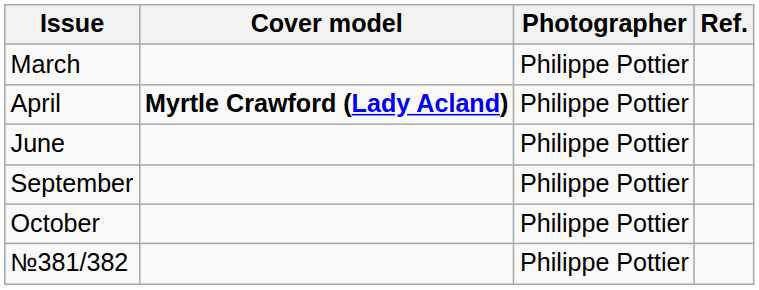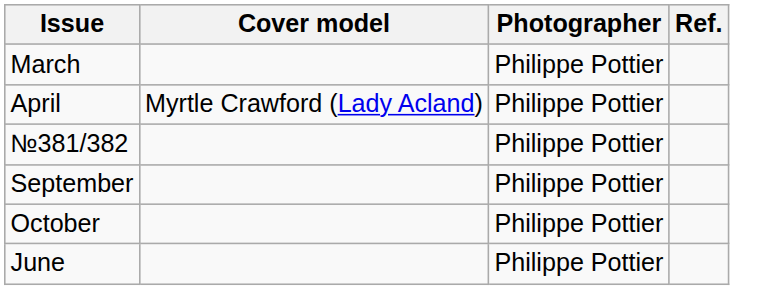April | Cover model: bold -> normal
rows swapped: June <-> №381/382
